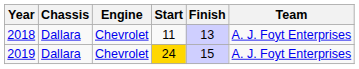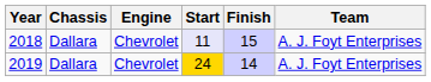2018 | Start: no background -> lavender background
2018 | Finish: 13 -> 15
2019 | Finish: 15 -> 14
